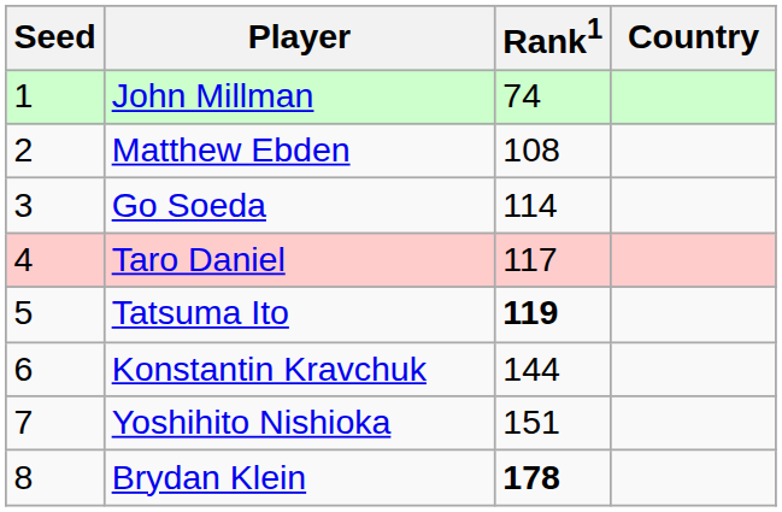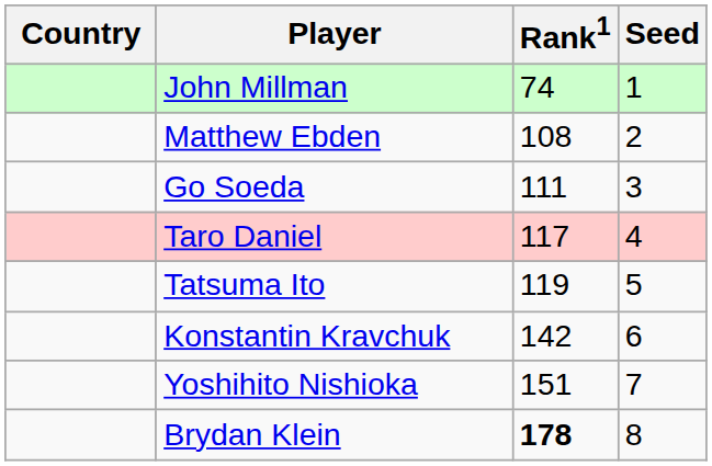columns swapped: Country <-> Seed
Go Soeda | Rank1: 114 -> 111
Tatsuma Ito | Rank1: bold -> normal
Konstantin Kravchuk | Rank1: 144 -> 142
